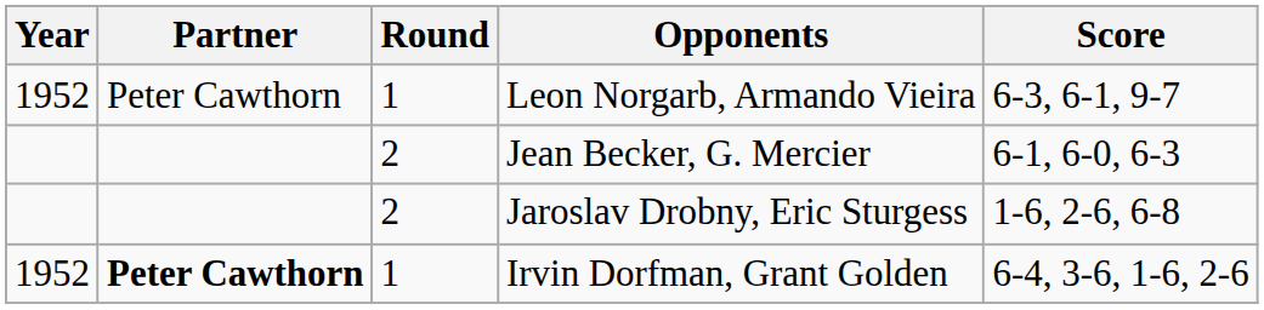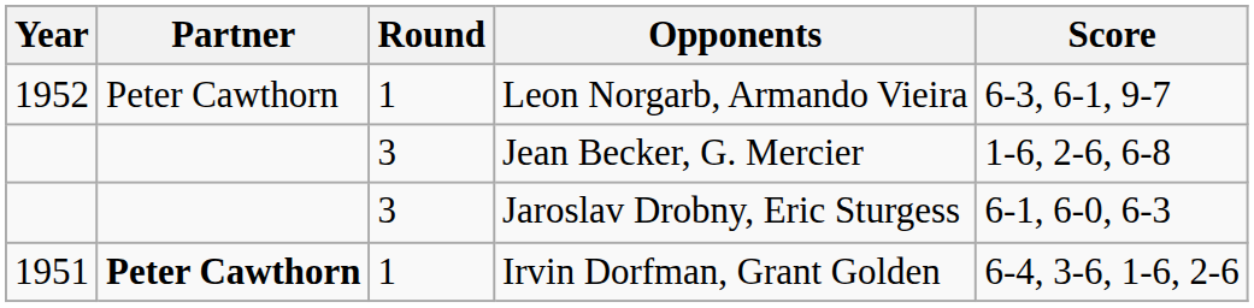Jean Becker, G. Mercier | Round: 2 -> 3
Jean Becker, G. Mercier | Score: 6-1, 6-0, 6-3 -> 1-6, 2-6, 6-8
Jaroslav Drobny, Eric Sturgess | Round: 2 -> 3
Jaroslav Drobny, Eric Sturgess | Score: 1-6, 2-6, 6-8 -> 6-1, 6-0, 6-3
Irvin Dorfman, Grant Golden | Year: 1952 -> 1951
